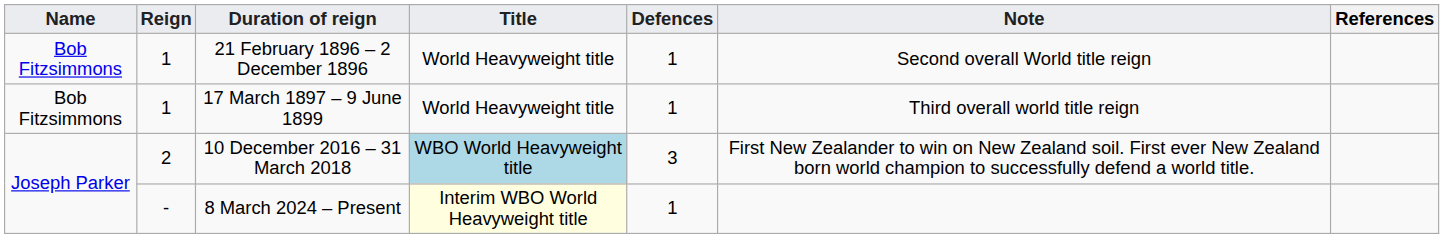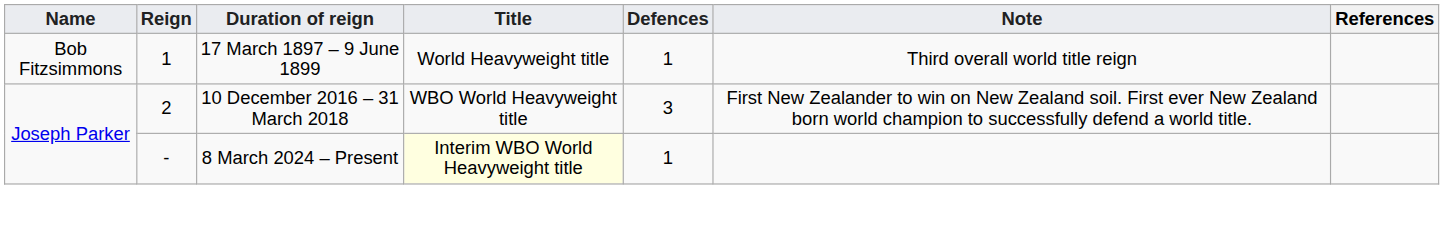- row: Bob Fitzsimmons | 1 | 21 February 1896 – 2 December 1896 | World Heavyweight title | 1 | Second overall World title reign
10 December 2016 – 31 March 2018 | Title: lightblue background -> no background
